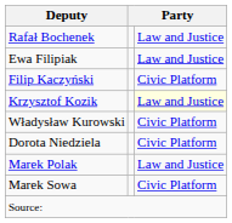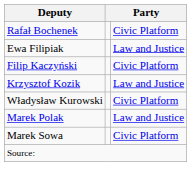Rafał Bochenek | column 3: Law and Justice -> Civic Platform
Krzysztof Kozik | column 3: lightyellow background -> no background
- row: Dorota Niedziela | Civic Platform
